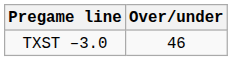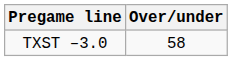TXST –3.0 | Over/under: 46 -> 58
